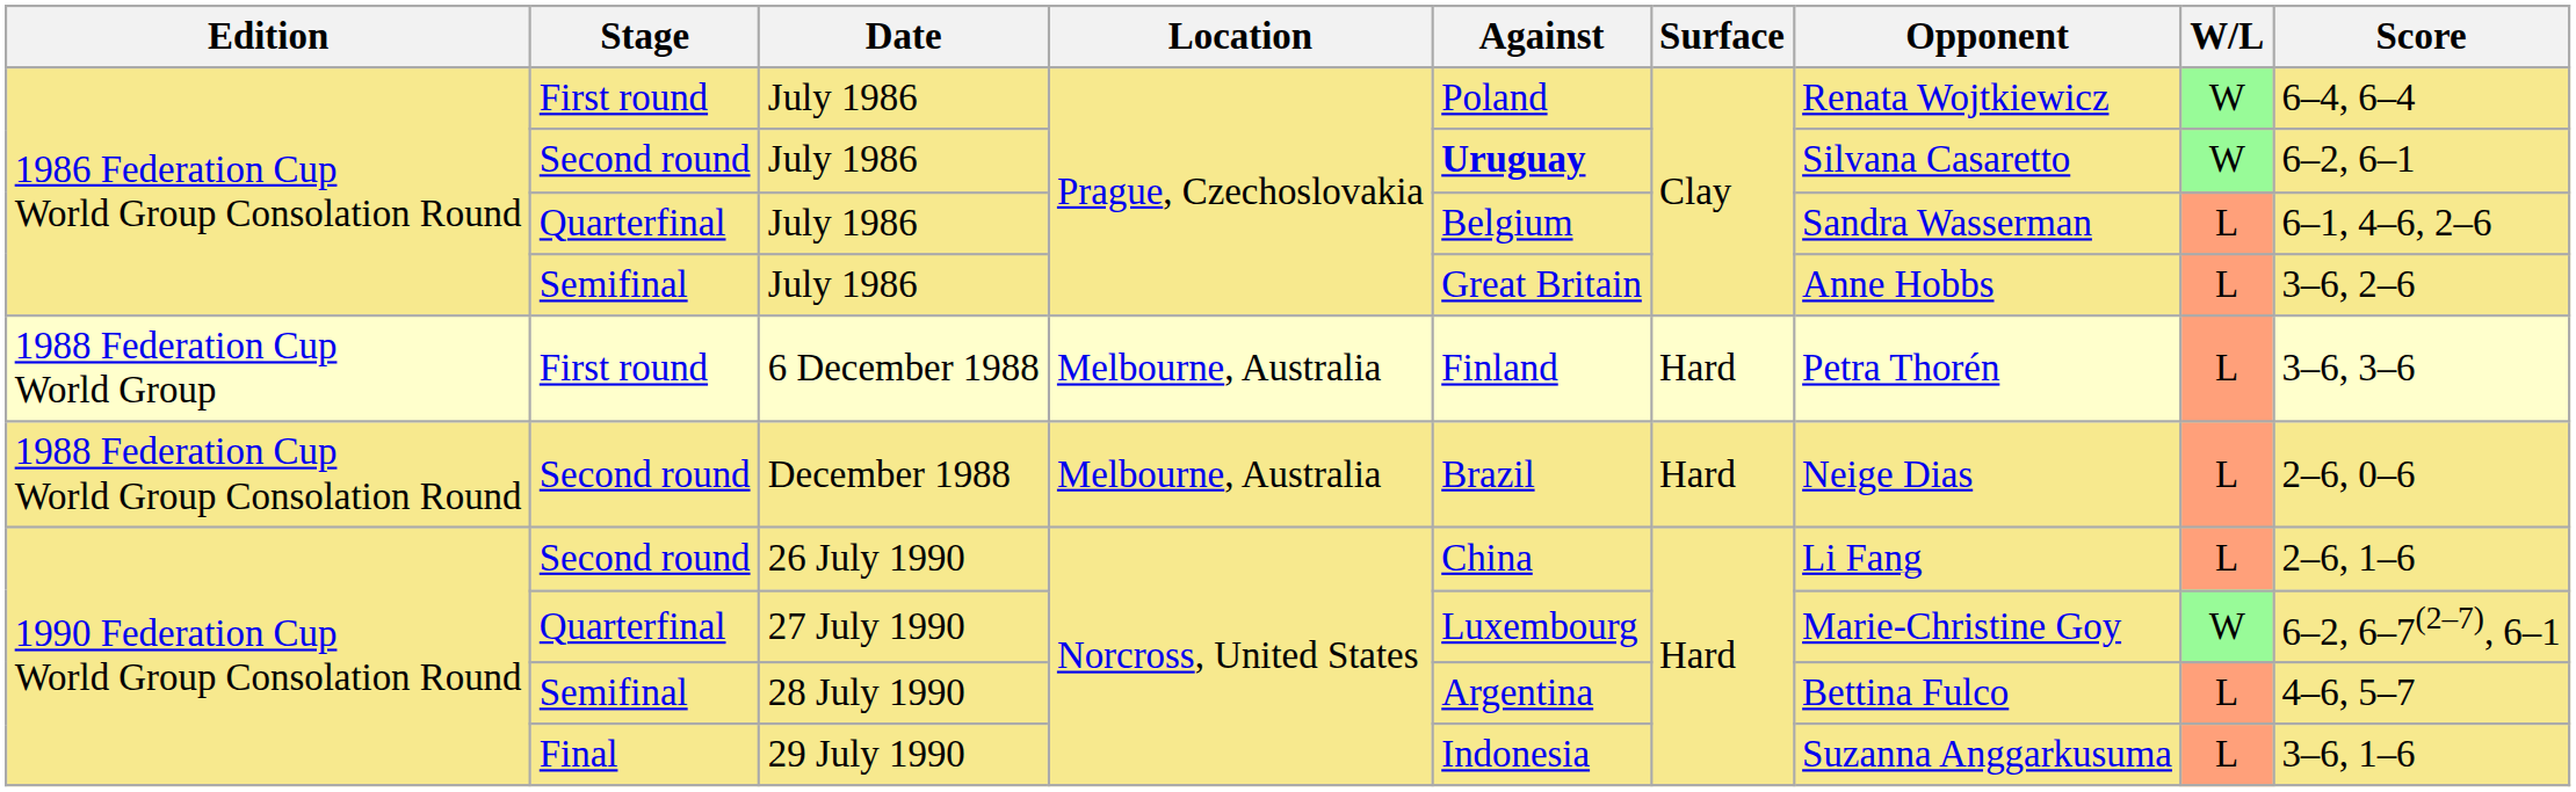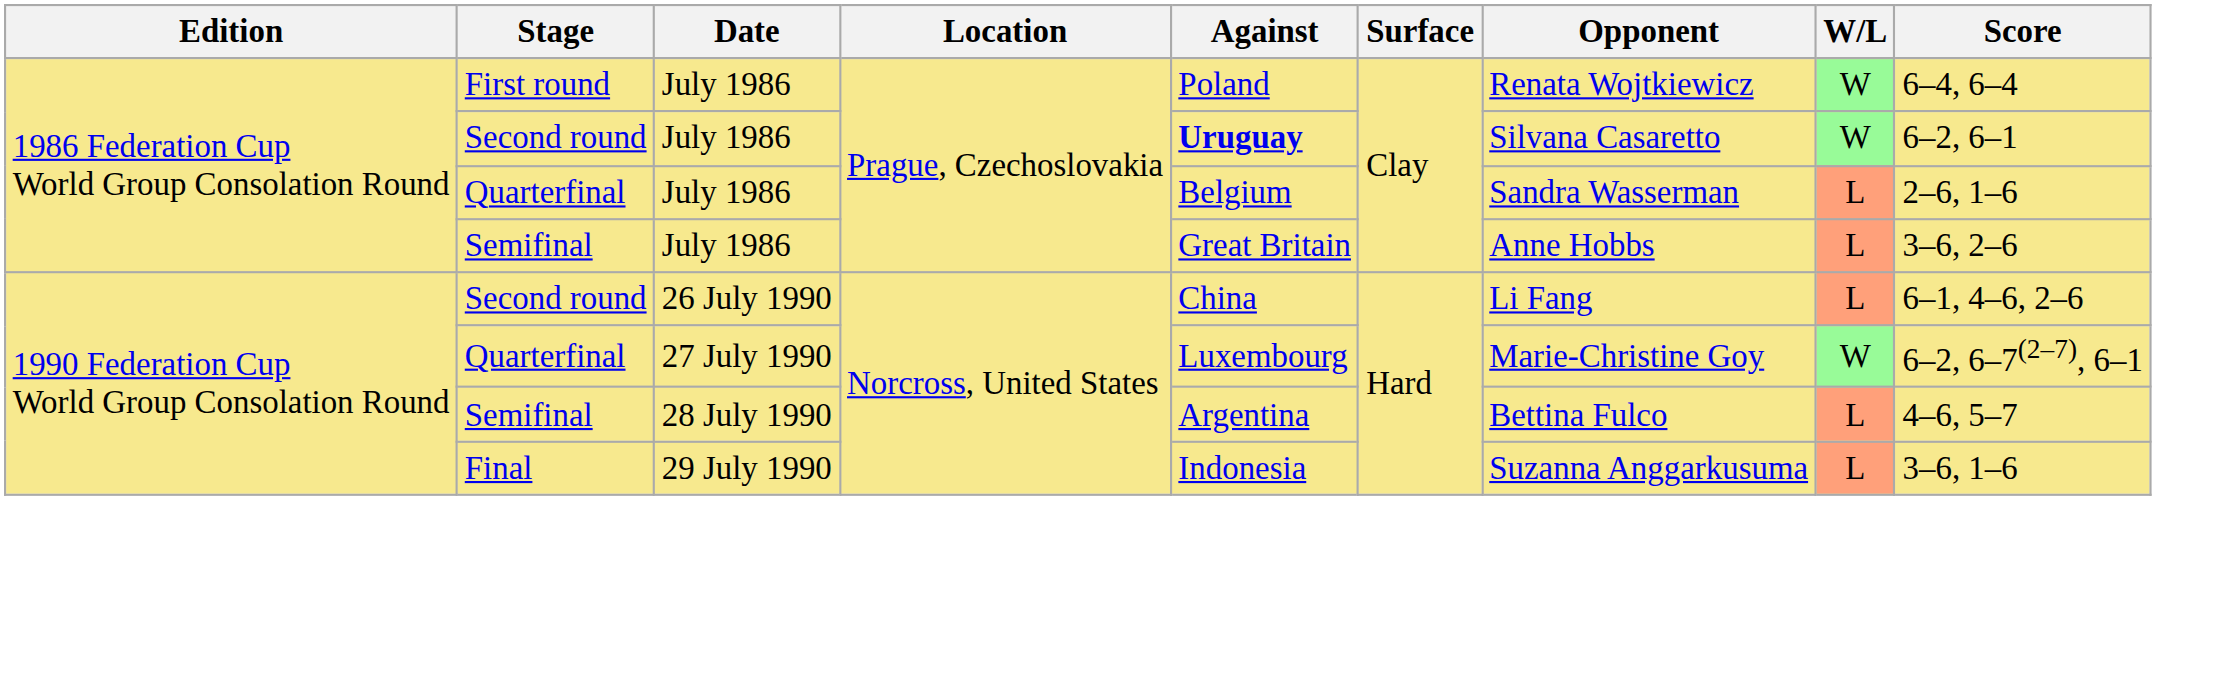Quarterfinal / July 1986 | Score: 6–1, 4–6, 2–6 -> 2–6, 1–6
- row: 1988 Federation Cup World Group | First round | 6 December 1988 | Melbourne, Australia | Finland | Hard | Petra Thorén | L | 3–6, 3–6
- row: 1988 Federation Cup World Group Consolation Round | Second round | December 1988 | Melbourne, Australia | Brazil | Hard | Neige Dias | L | 2–6, 0–6
26 July 1990 | Score: 2–6, 1–6 -> 6–1, 4–6, 2–6
